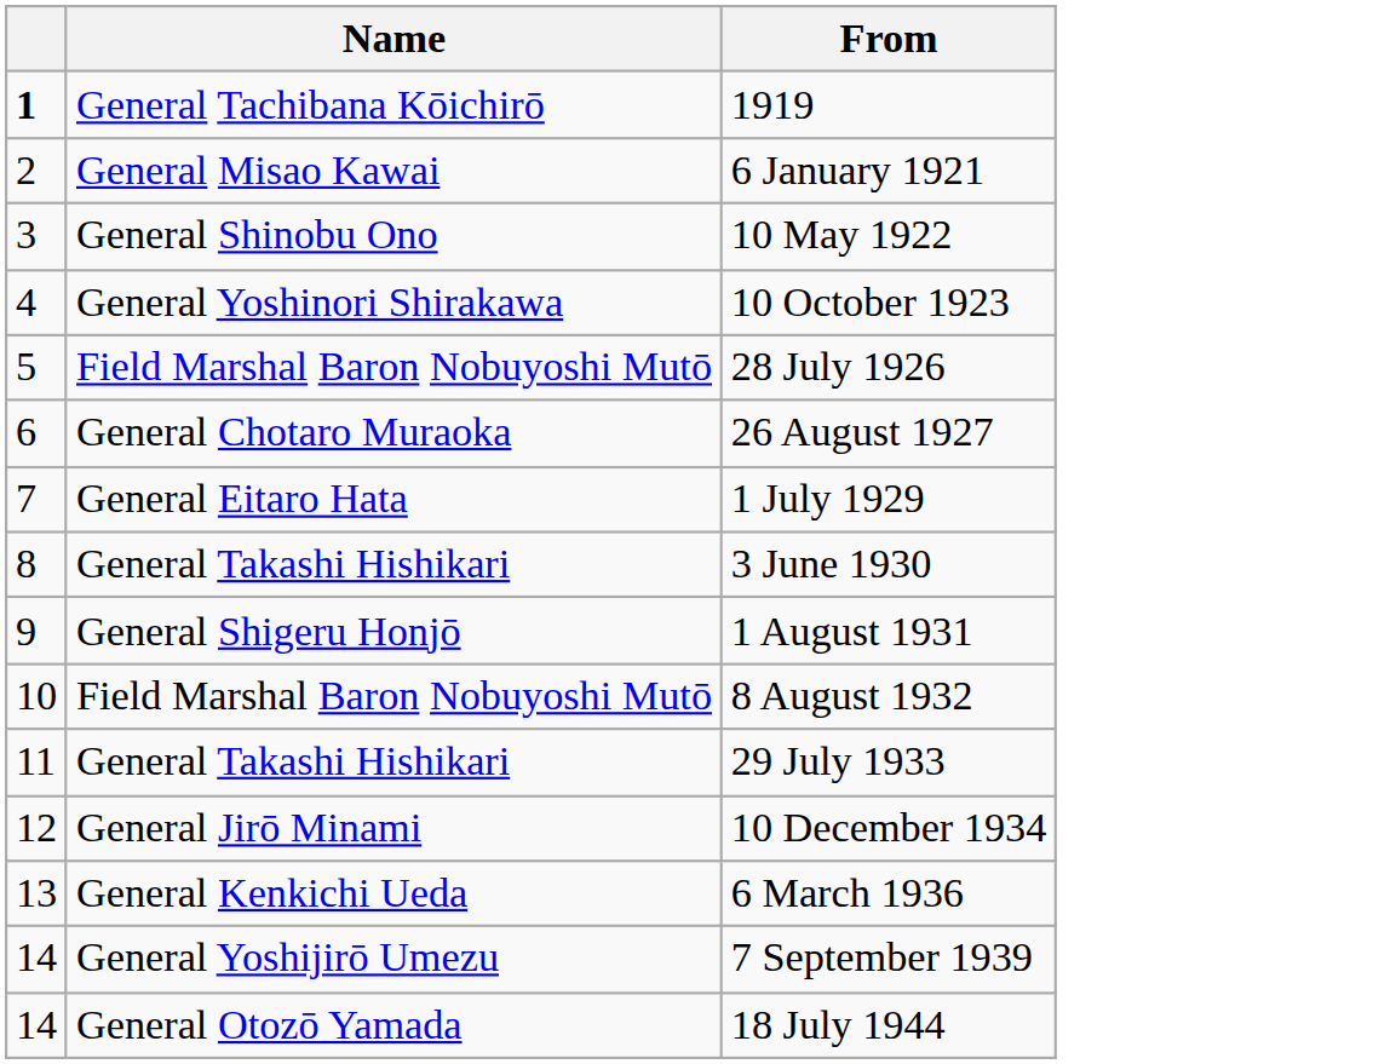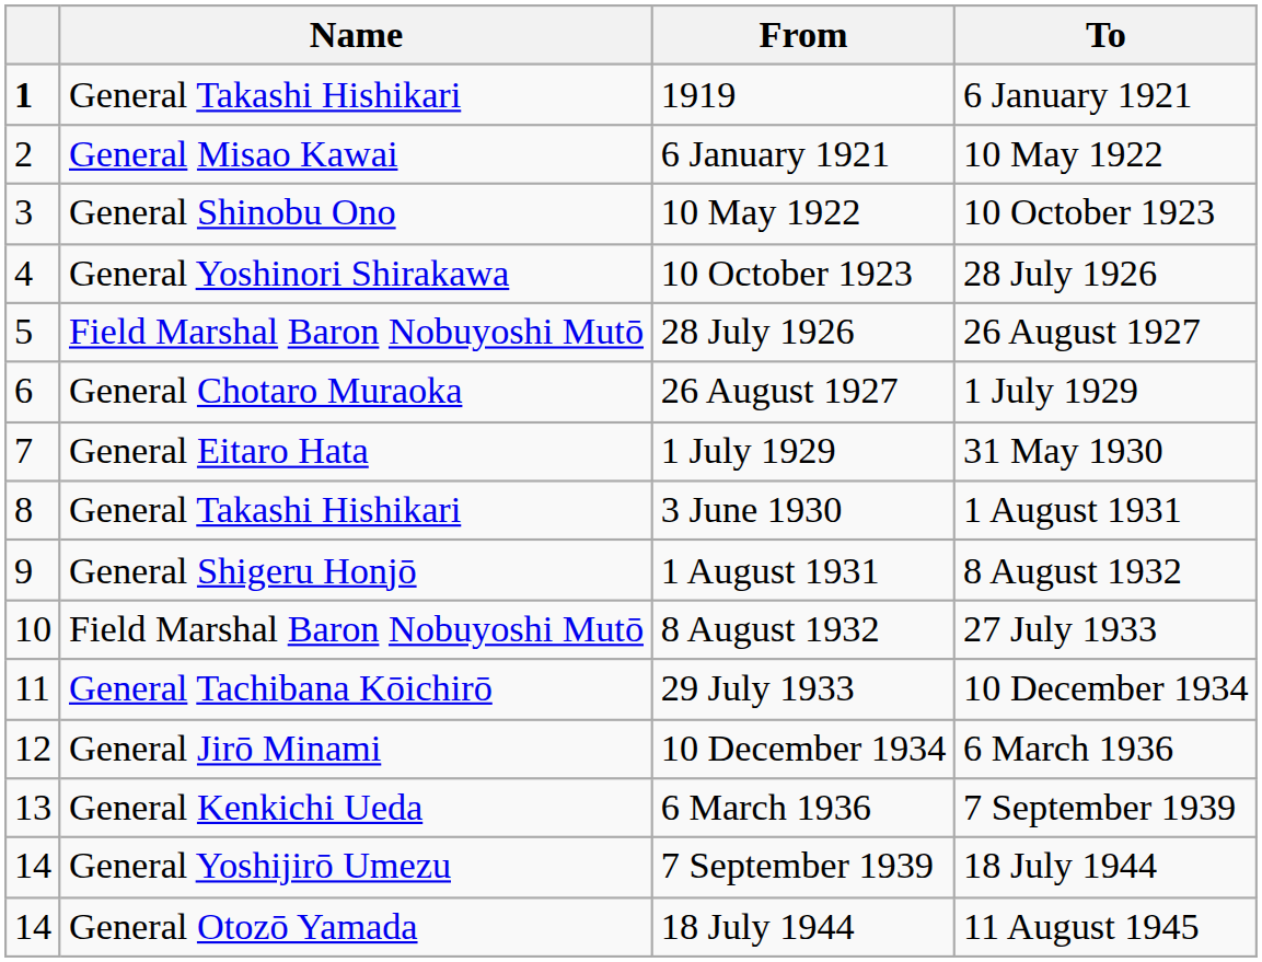+ column: To | 6 January 1921 | 10 May 1922 | 10 October 1923 | 28 July 1926 | 26 August 1927 | 1 July 1929 | 31 May 1930 | 1 August 1931 | 8 August 1932 | 27 July 1933 | 10 December 1934 | 6 March 1936 | 7 September 1939 | 18 July 1944 | 11 August 1945
1919 | Name: General Tachibana Kōichirō -> General Takashi Hishikari
29 July 1933 | Name: General Takashi Hishikari -> General Tachibana Kōichirō
